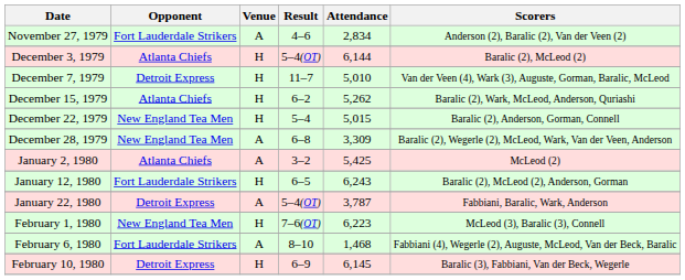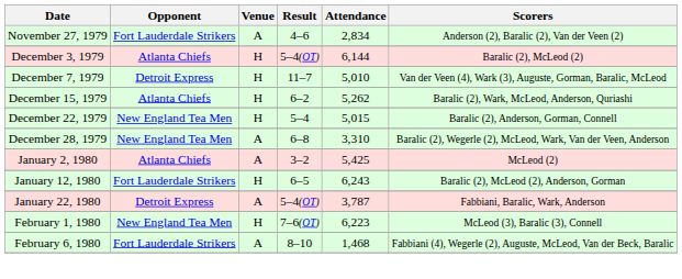December 28, 1979 | Attendance: 3,309 -> 3,310
- row: February 10, 1980 | Detroit Express | H | 6–9 | 6,145 | Baralic (3), Fabbiani, Van der Beck, Wegerle
